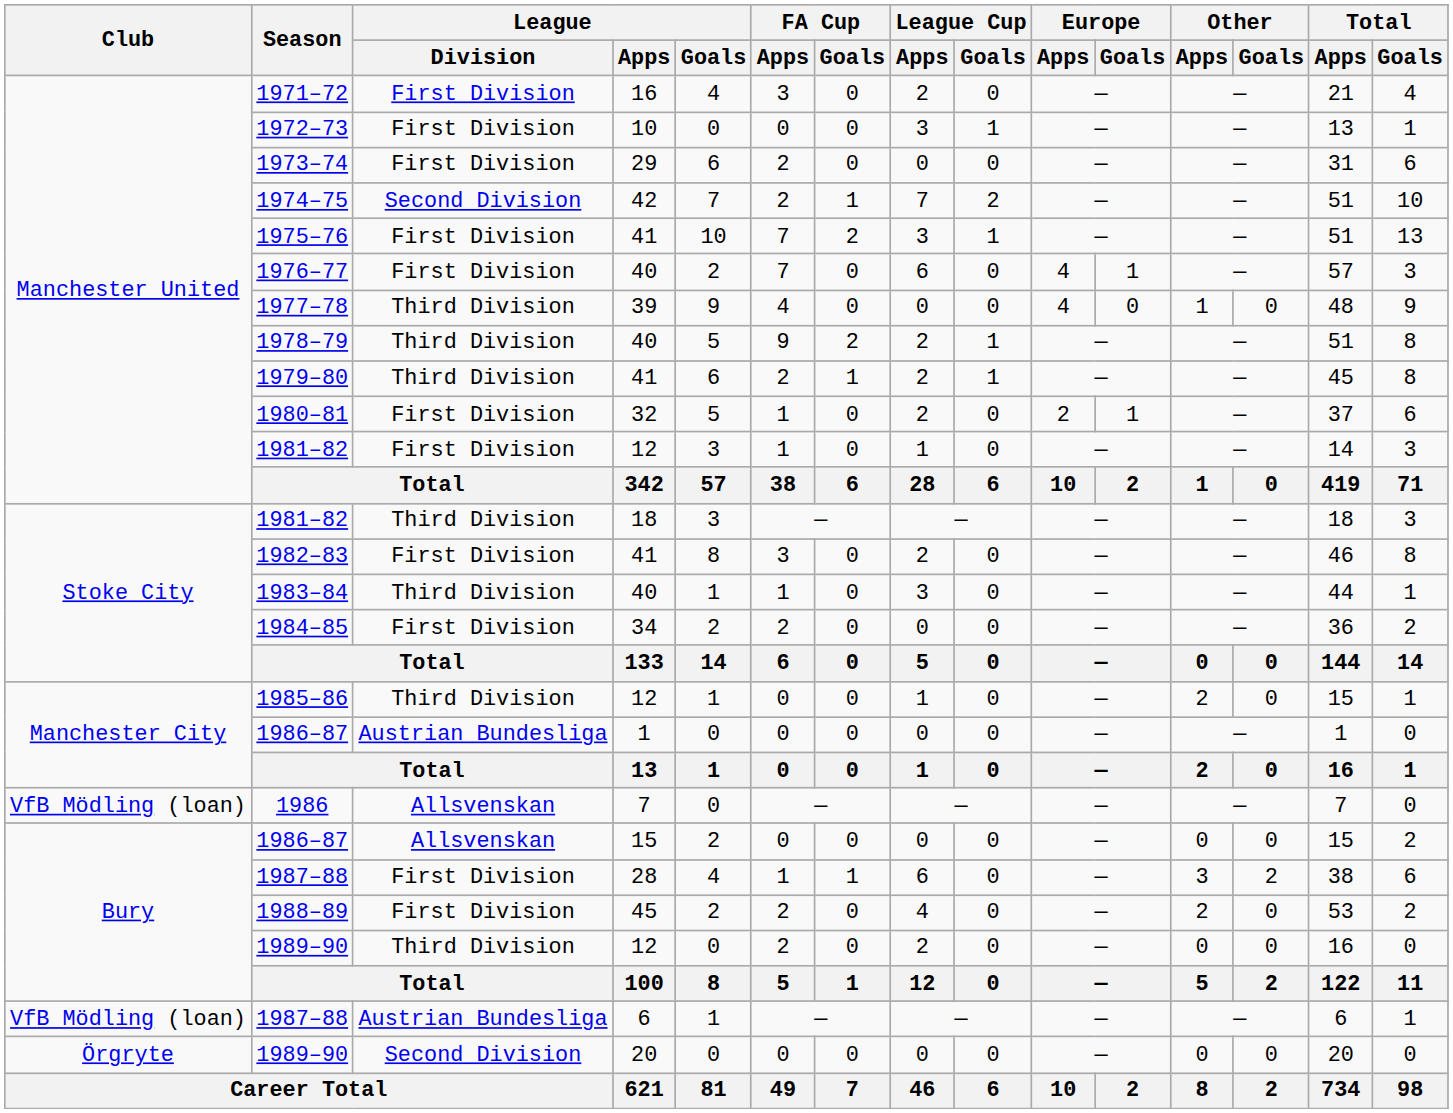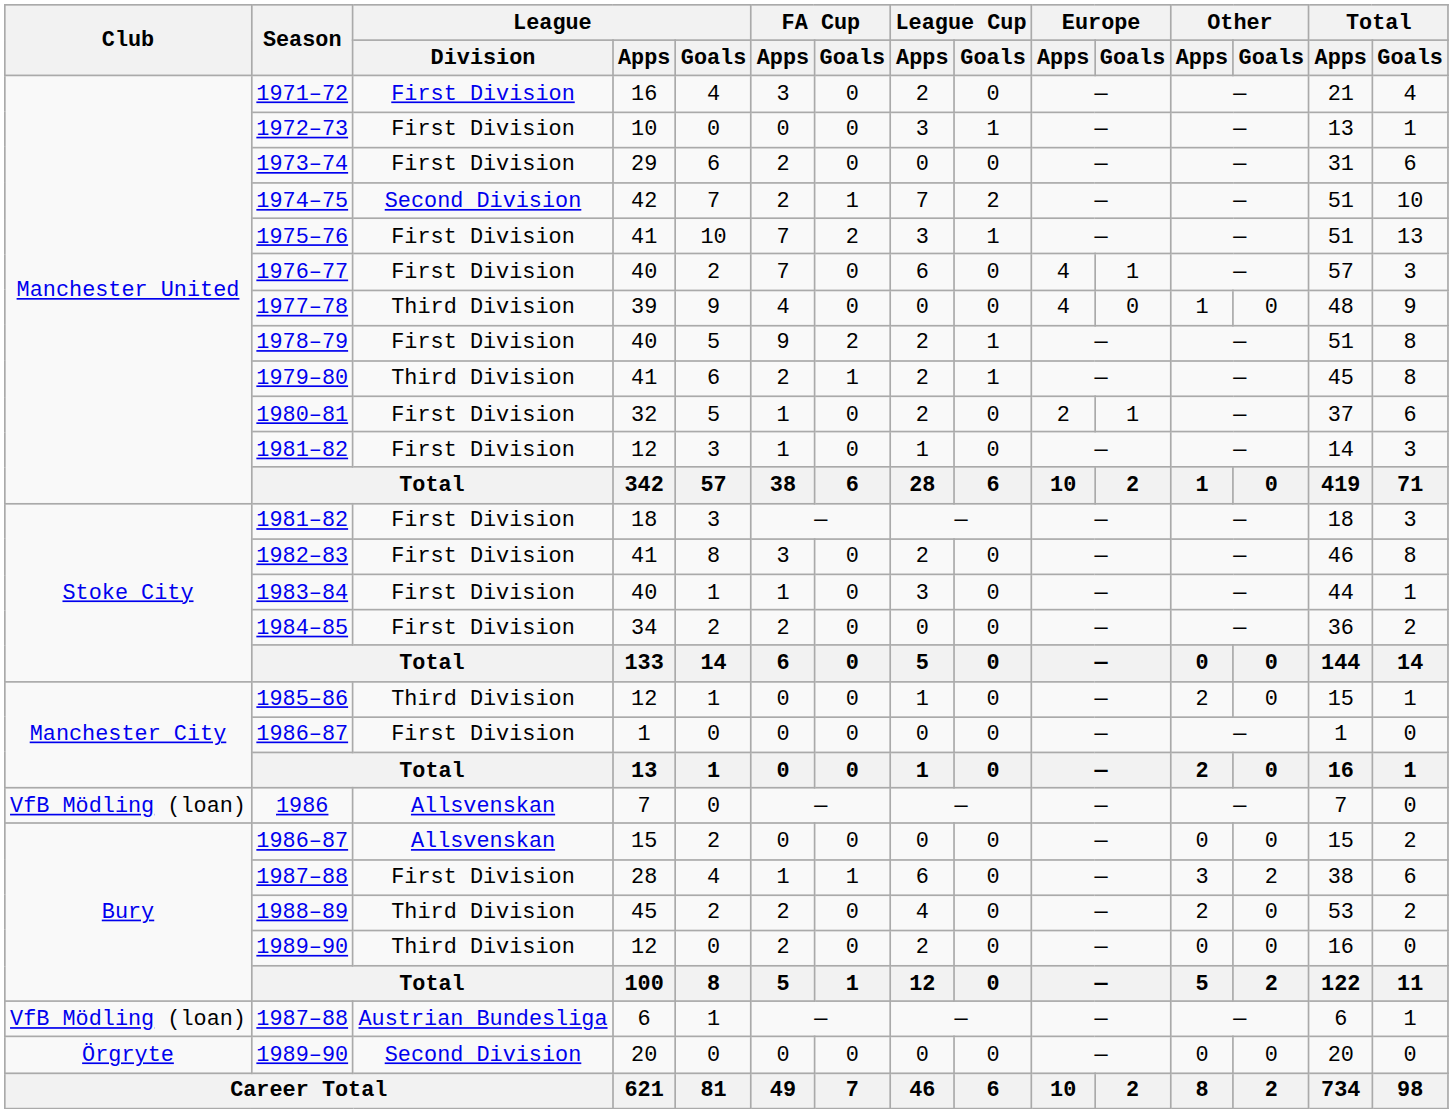1978–79 | League / Division: Third Division -> First Division
1981–82 / 18 | League / Division: Third Division -> First Division
1983–84 | League / Division: Third Division -> First Division
1986–87 / 1 | League / Division: Austrian Bundesliga -> First Division
1988–89 | League / Division: First Division -> Third Division
